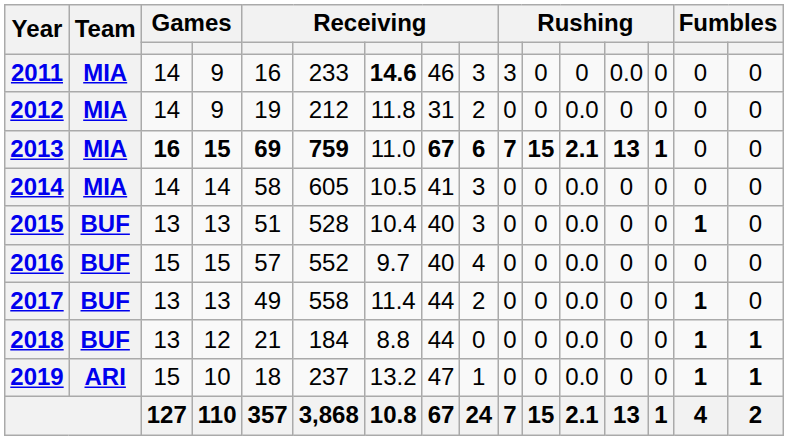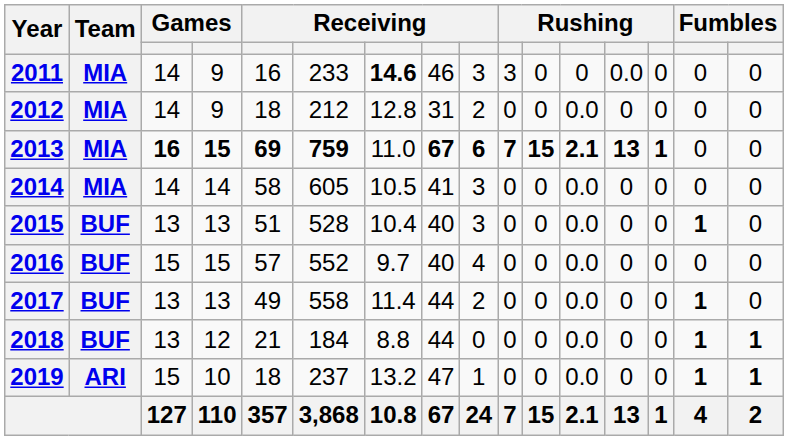2012 | column 5: 19 -> 18
2012 | column 7: 11.8 -> 12.8
